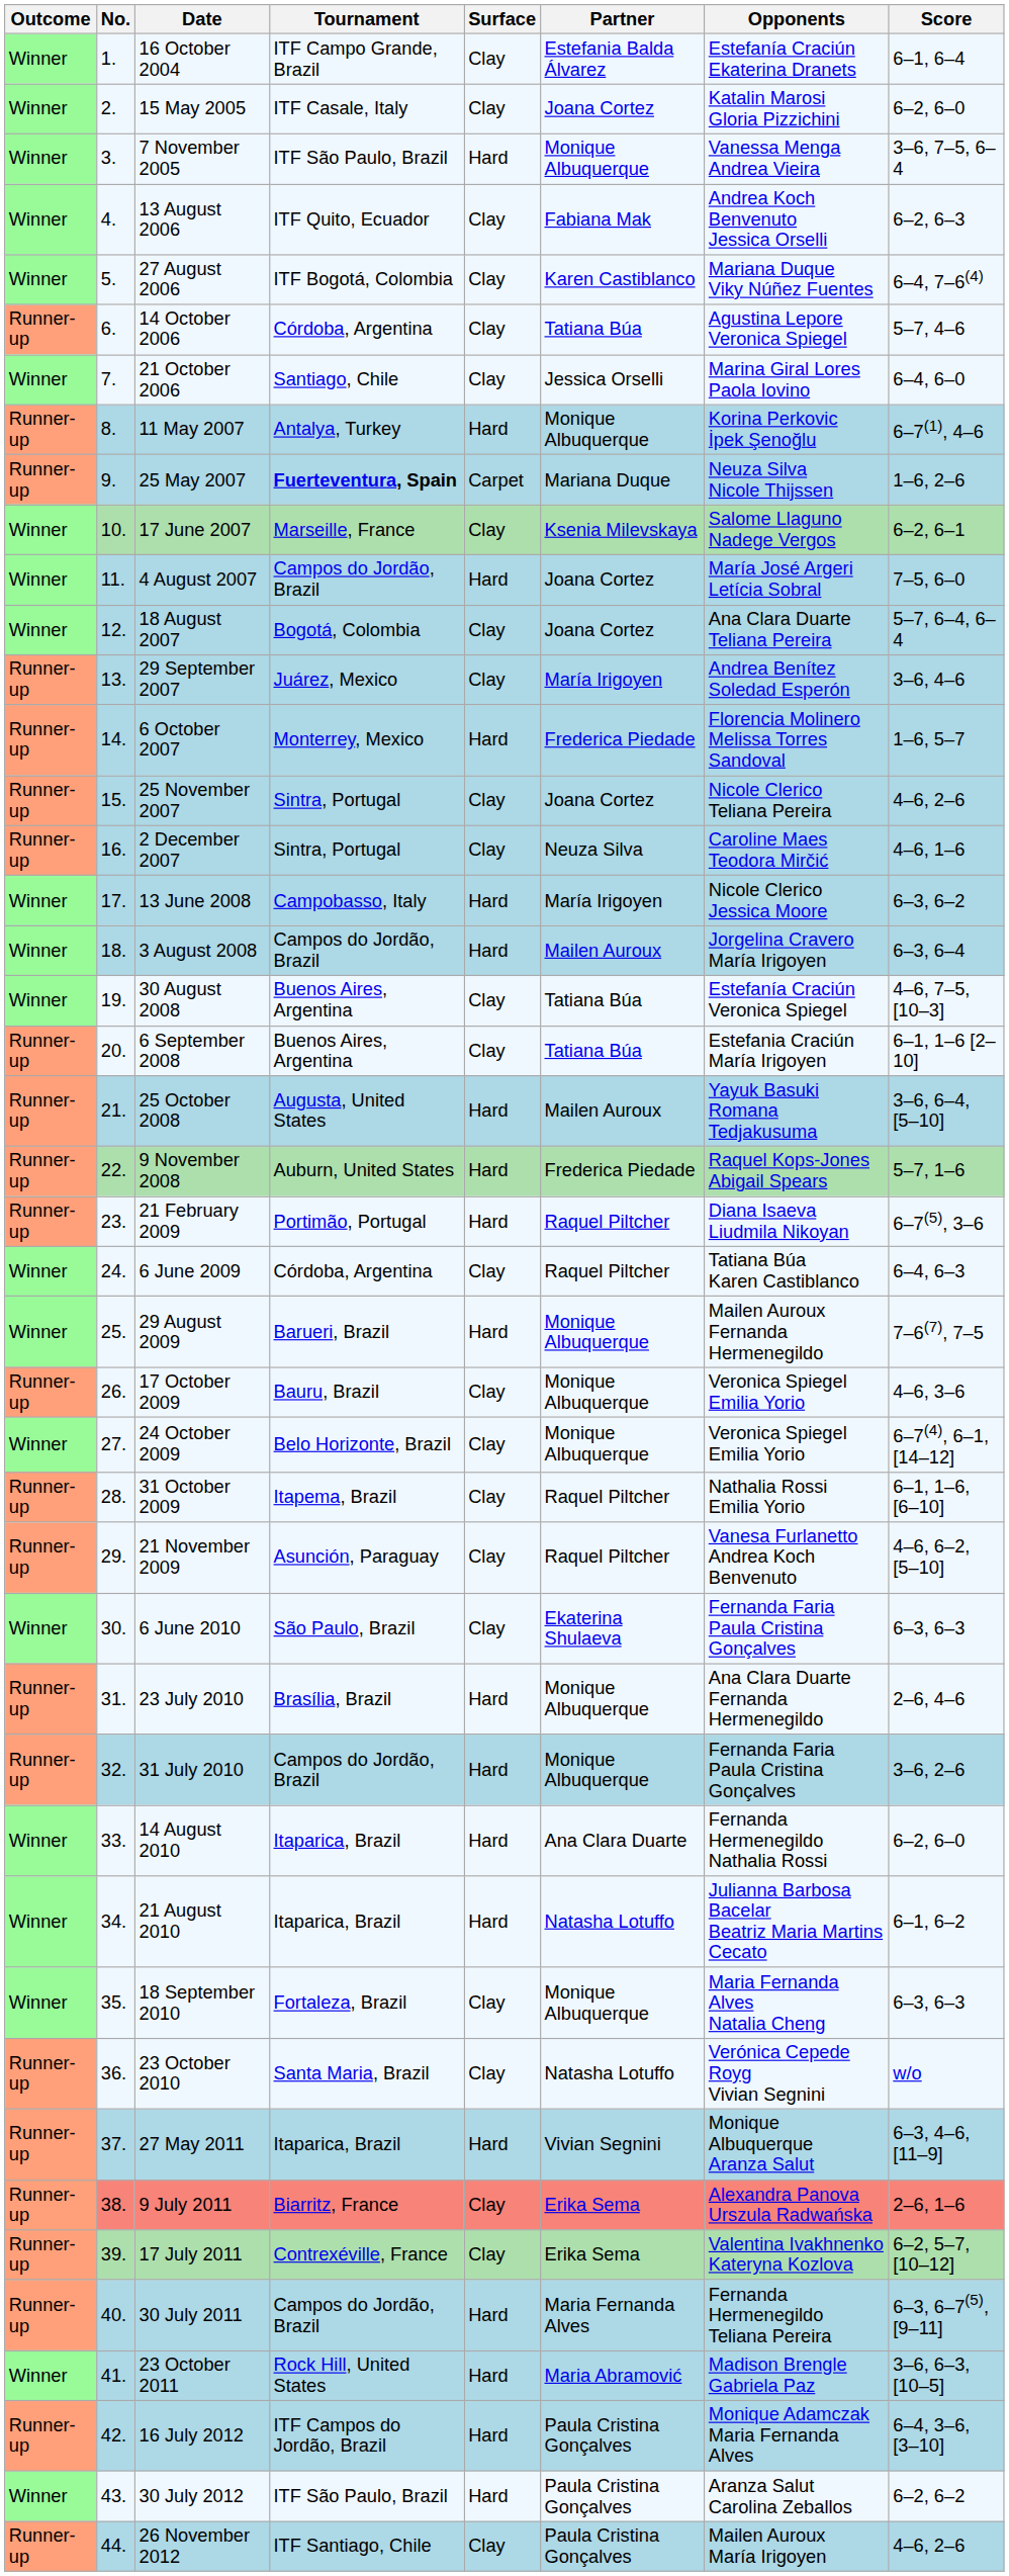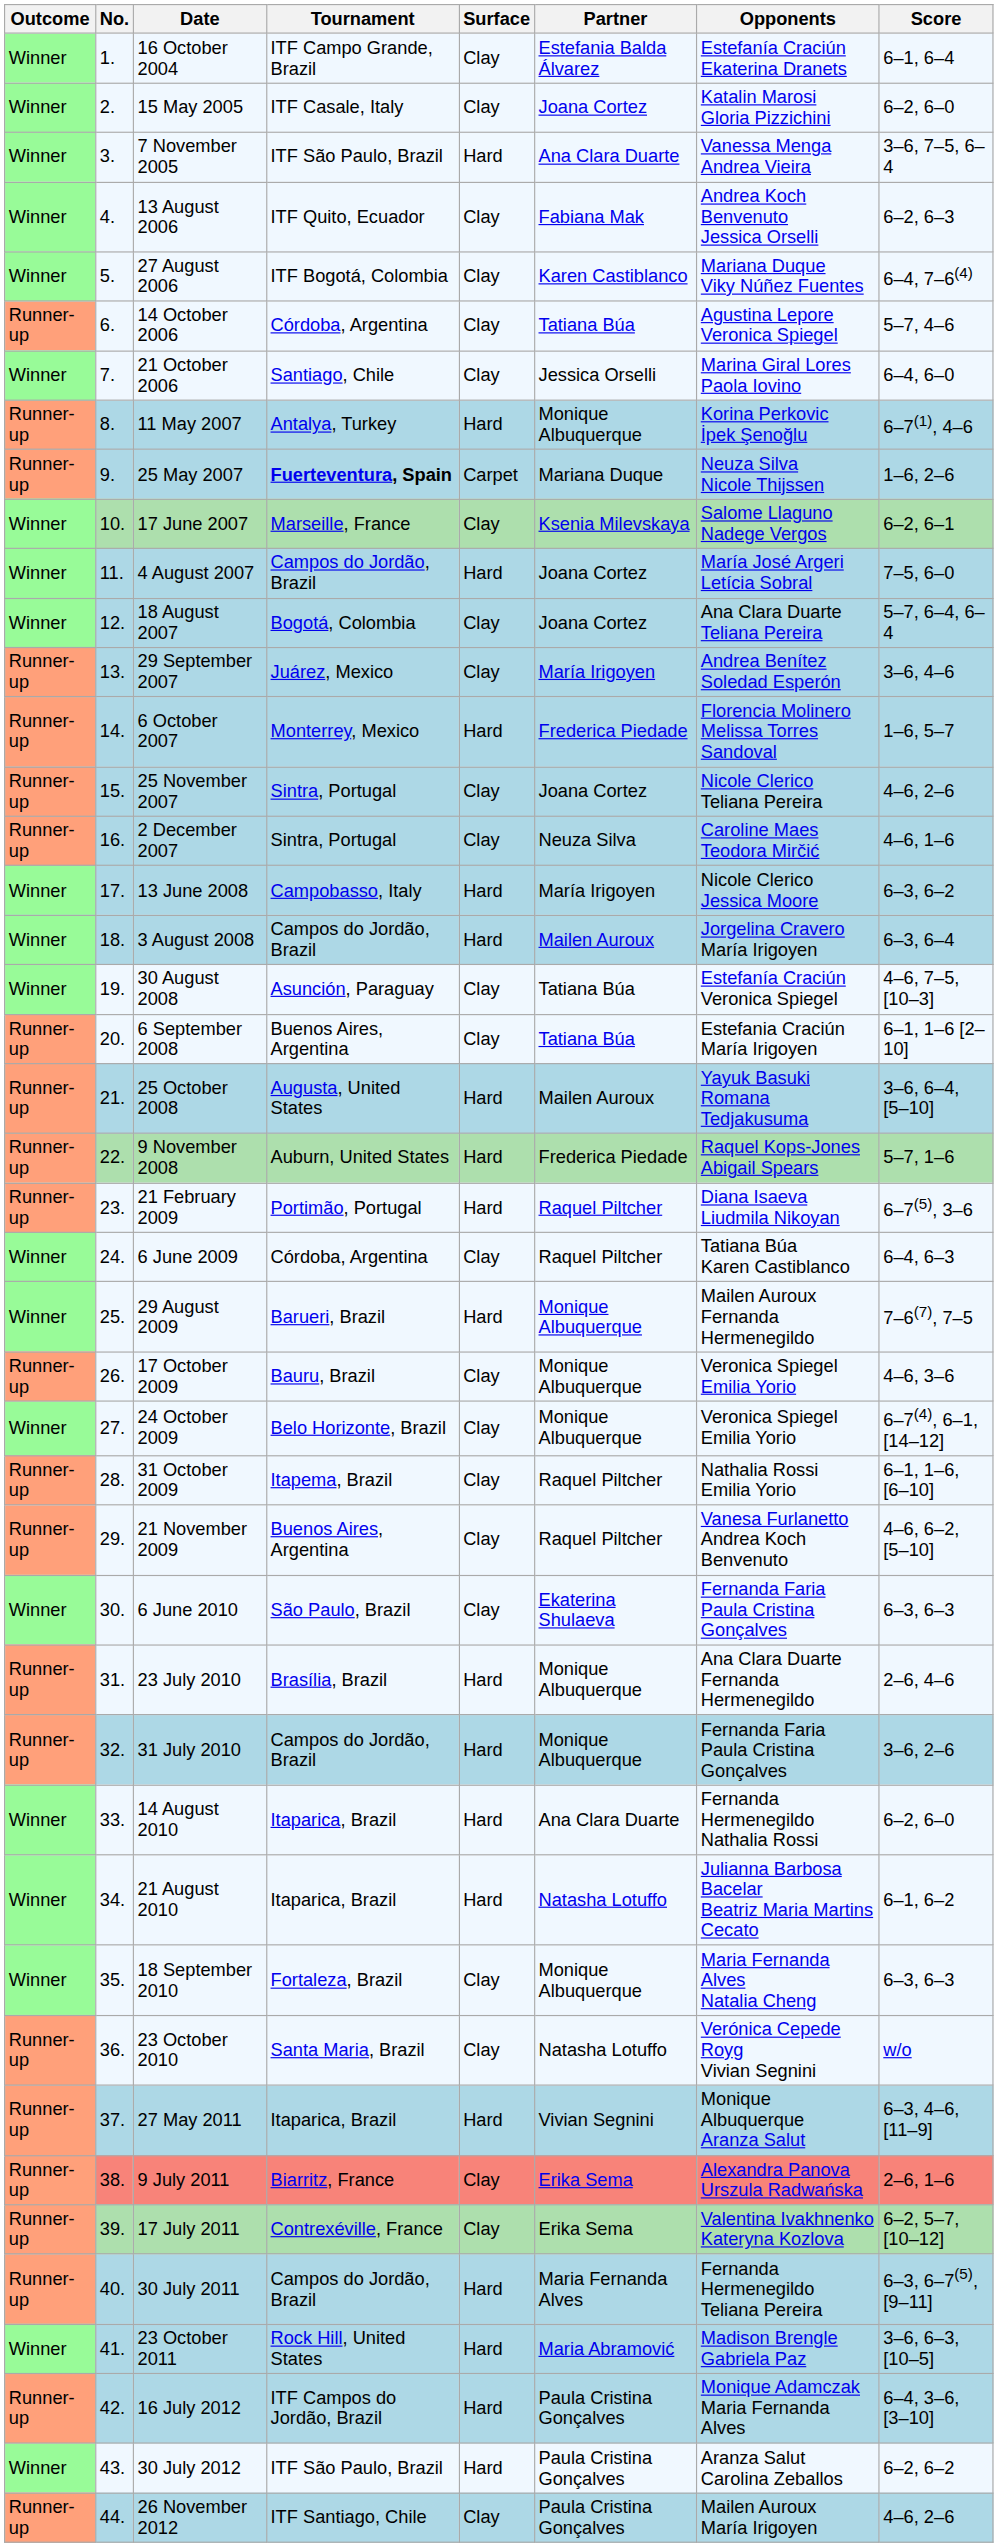7 November 2005 | Partner: Monique Albuquerque -> Ana Clara Duarte
30 August 2008 | Tournament: Buenos Aires, Argentina -> Asunción, Paraguay
21 November 2009 | Tournament: Asunción, Paraguay -> Buenos Aires, Argentina
